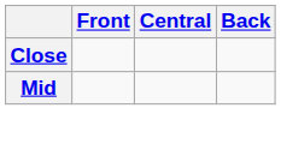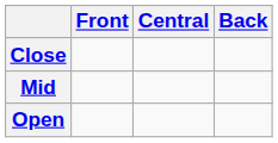+ row: Open
